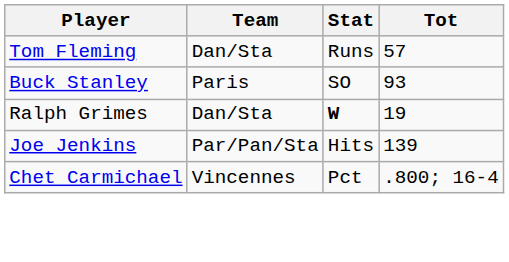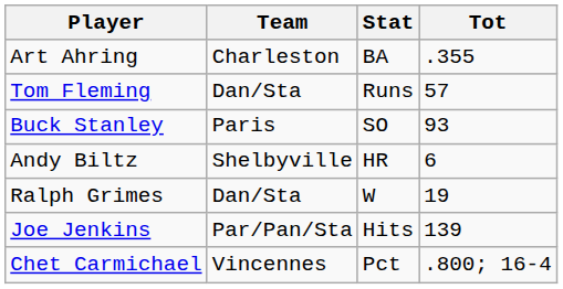+ row: Art Ahring | Charleston | BA | .355
+ row: Andy Biltz | Shelbyville | HR | 6
Ralph Grimes | Stat: bold -> normal
